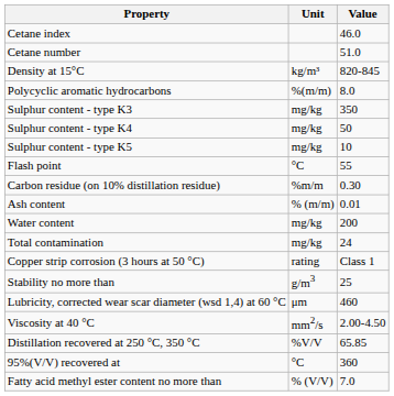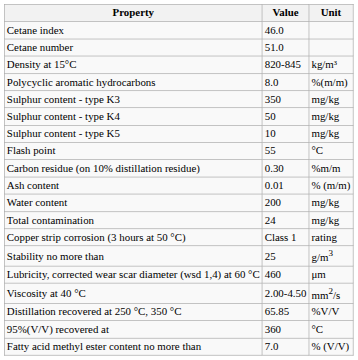columns swapped: Unit <-> Value
